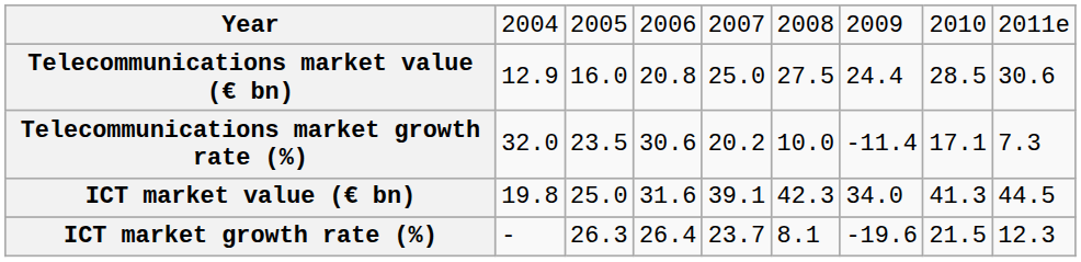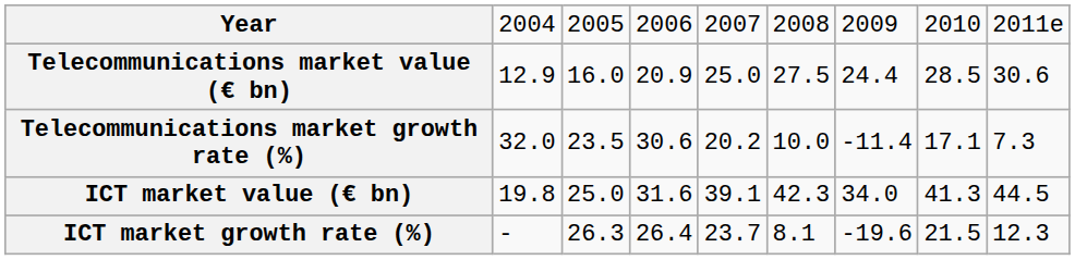Telecommunications market value (€ bn) | column 4: 20.8 -> 20.9
